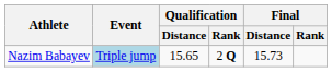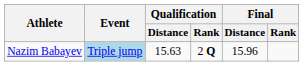Nazim Babayev | Qualification / Distance: 15.65 -> 15.63
Nazim Babayev | Final / Distance: 15.73 -> 15.96
